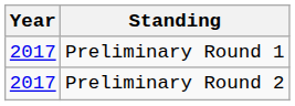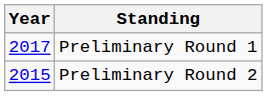Preliminary Round 2 | Year: 2017 -> 2015
